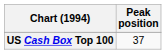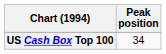US Cash Box Top 100 | Peak position: 37 -> 34
